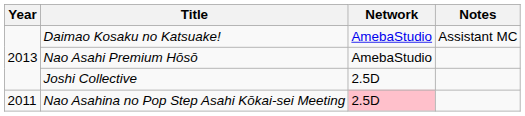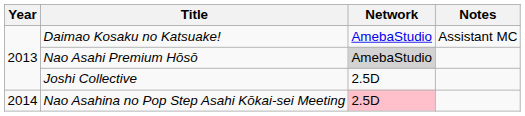Nao Asahi Premium Hōsō | Network: no background -> lightgrey background
Nao Asahina no Pop Step Asahi Kōkai-sei Meeting | Year: 2011 -> 2014
